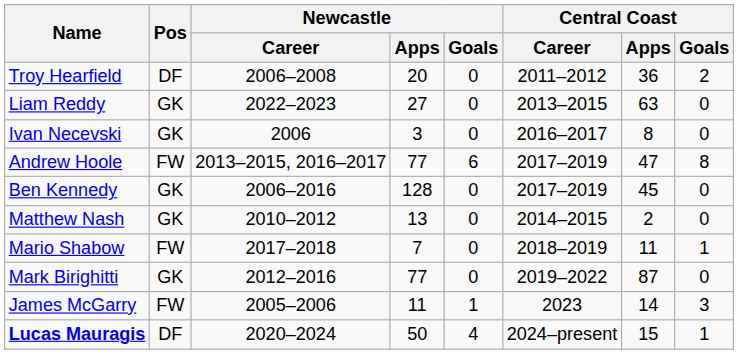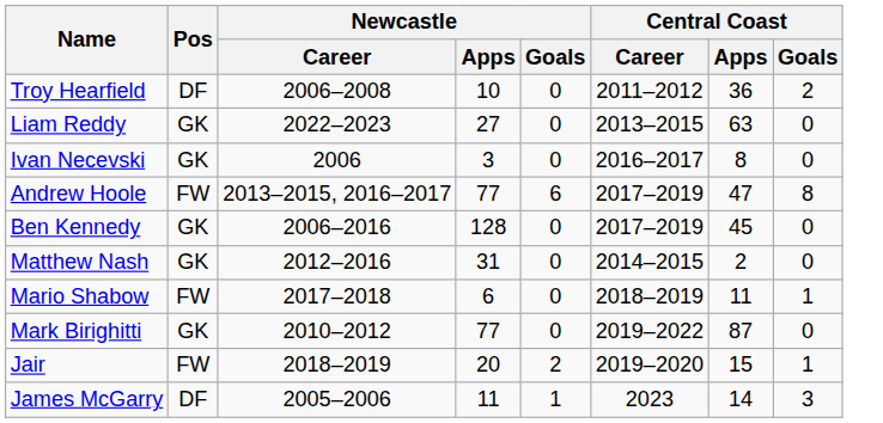Troy Hearfield | Newcastle / Apps: 20 -> 10
Matthew Nash | Newcastle / Career: 2010–2012 -> 2012–2016
Matthew Nash | Newcastle / Apps: 13 -> 31
Mario Shabow | Newcastle / Apps: 7 -> 6
Mark Birighitti | Newcastle / Career: 2012–2016 -> 2010–2012
+ row: Jair | FW | 2018–2019 | 20 | 2 | 2019–2020 | 15 | 1
James McGarry | Pos: FW -> DF
- row: Lucas Mauragis | DF | 2020–2024 | 50 | 4 | 2024–present | 15 | 1
